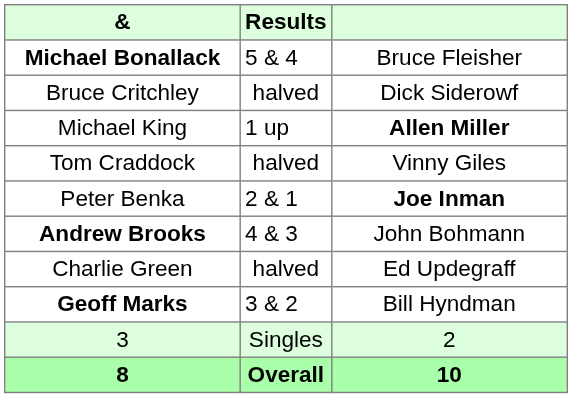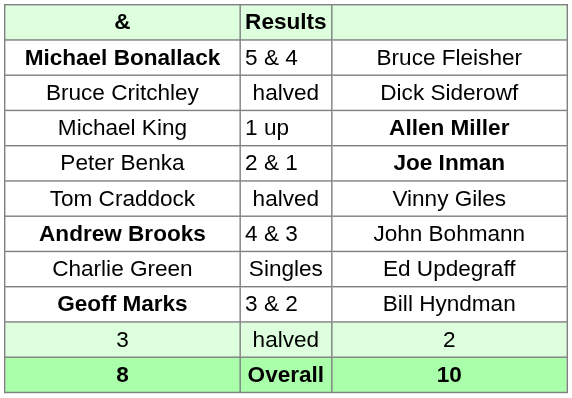rows swapped: Tom Craddock <-> Peter Benka
Charlie Green | Results: halved -> Singles
3 | Results: Singles -> halved
